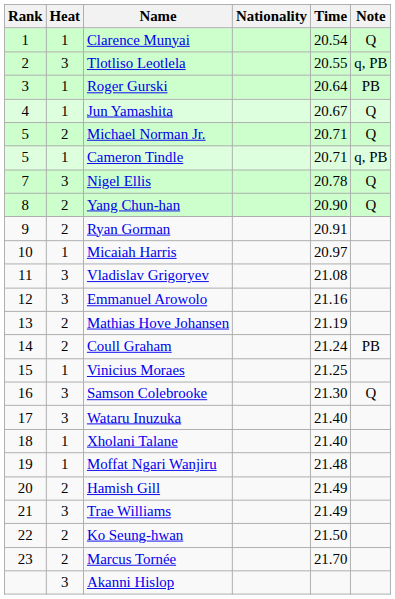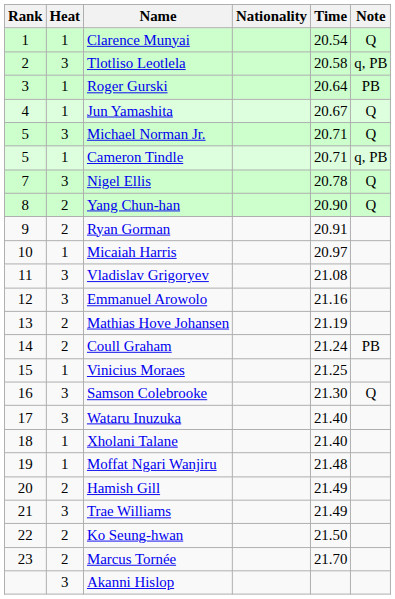Tlotliso Leotlela | Time: 20.55 -> 20.58
Michael Norman Jr. | Heat: 2 -> 3
